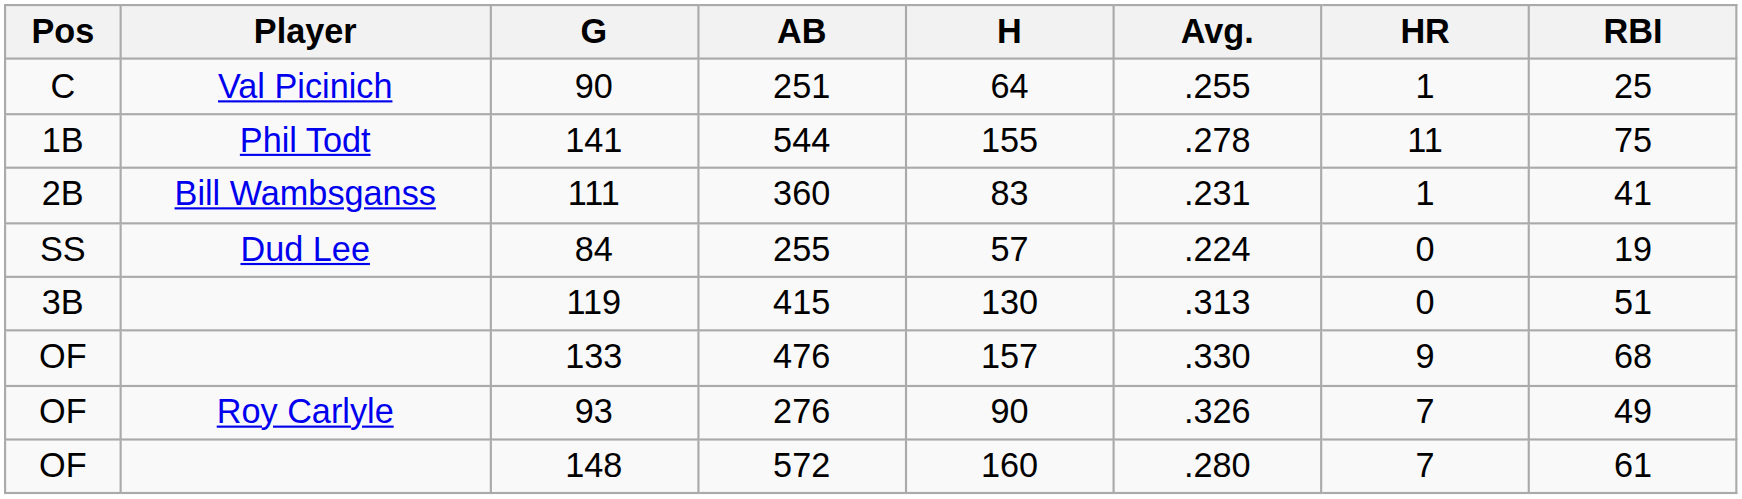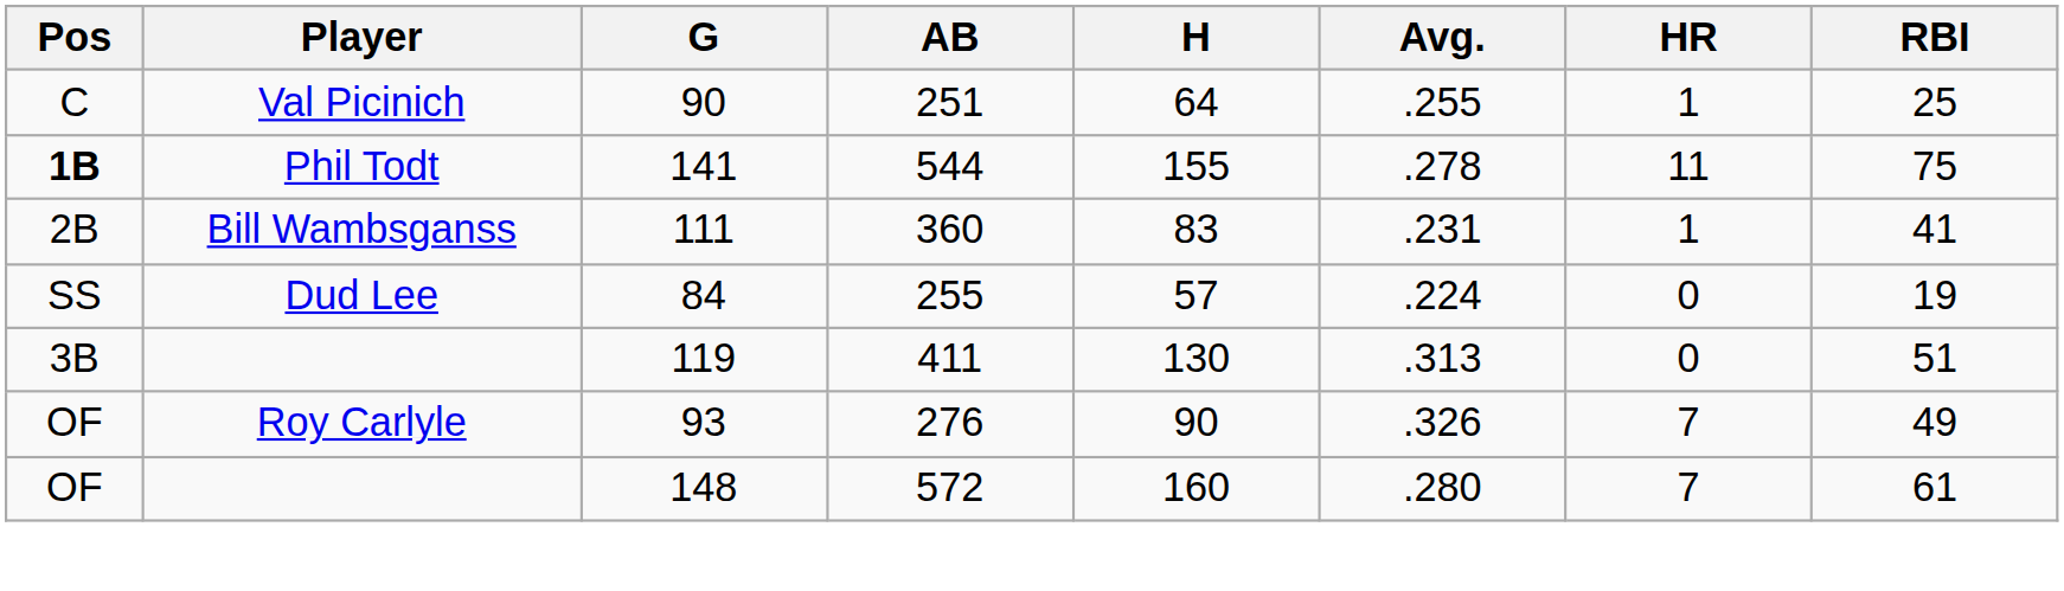141 | Pos: normal -> bold
119 | AB: 415 -> 411
- row: OF | 133 | 476 | 157 | .330 | 9 | 68
